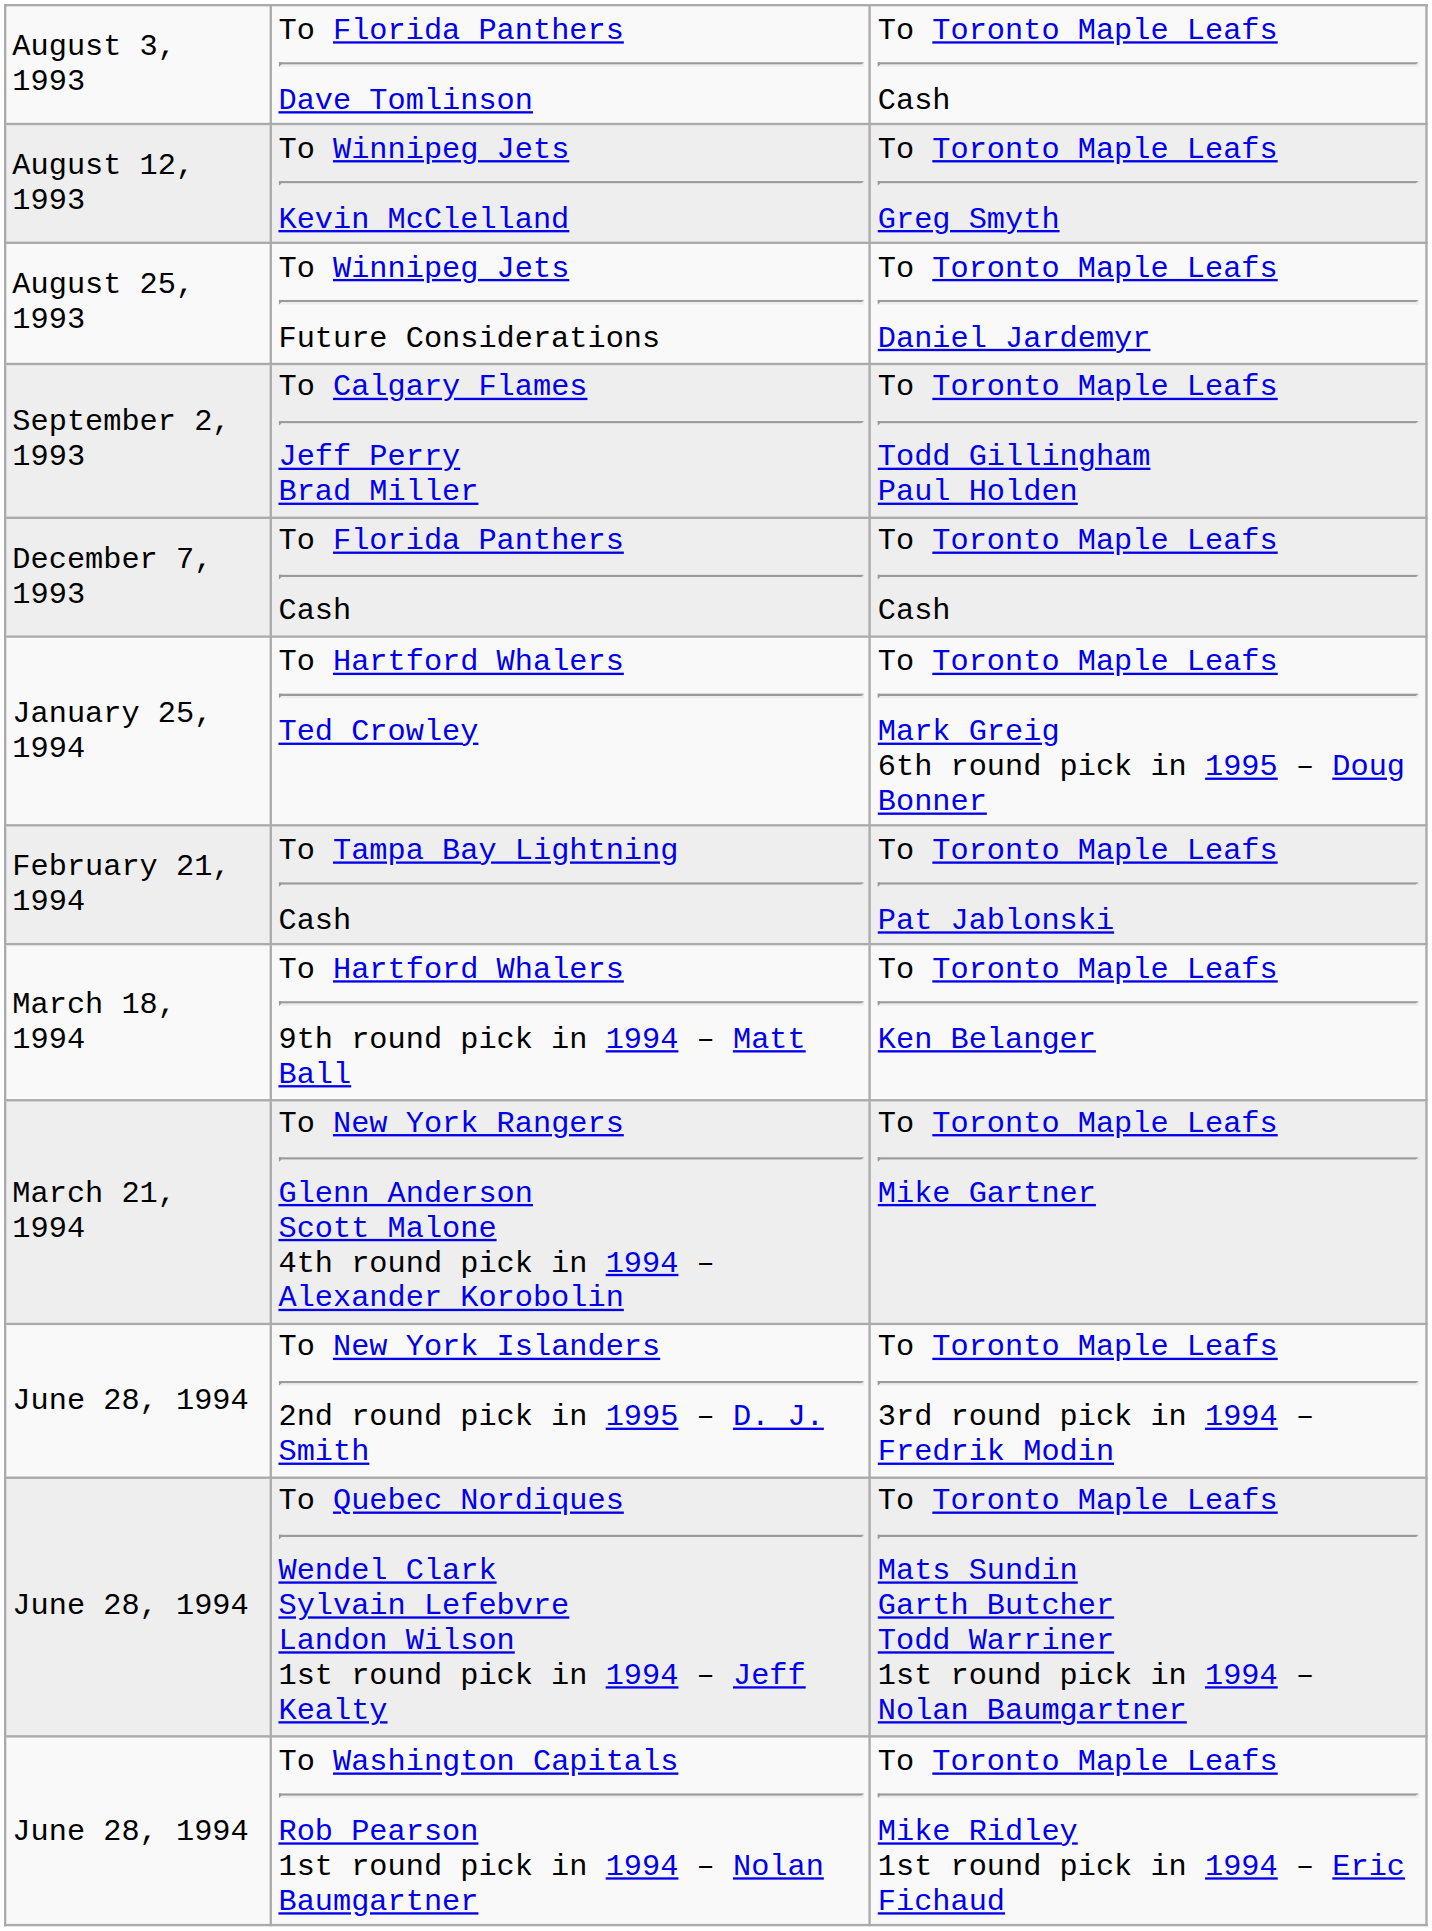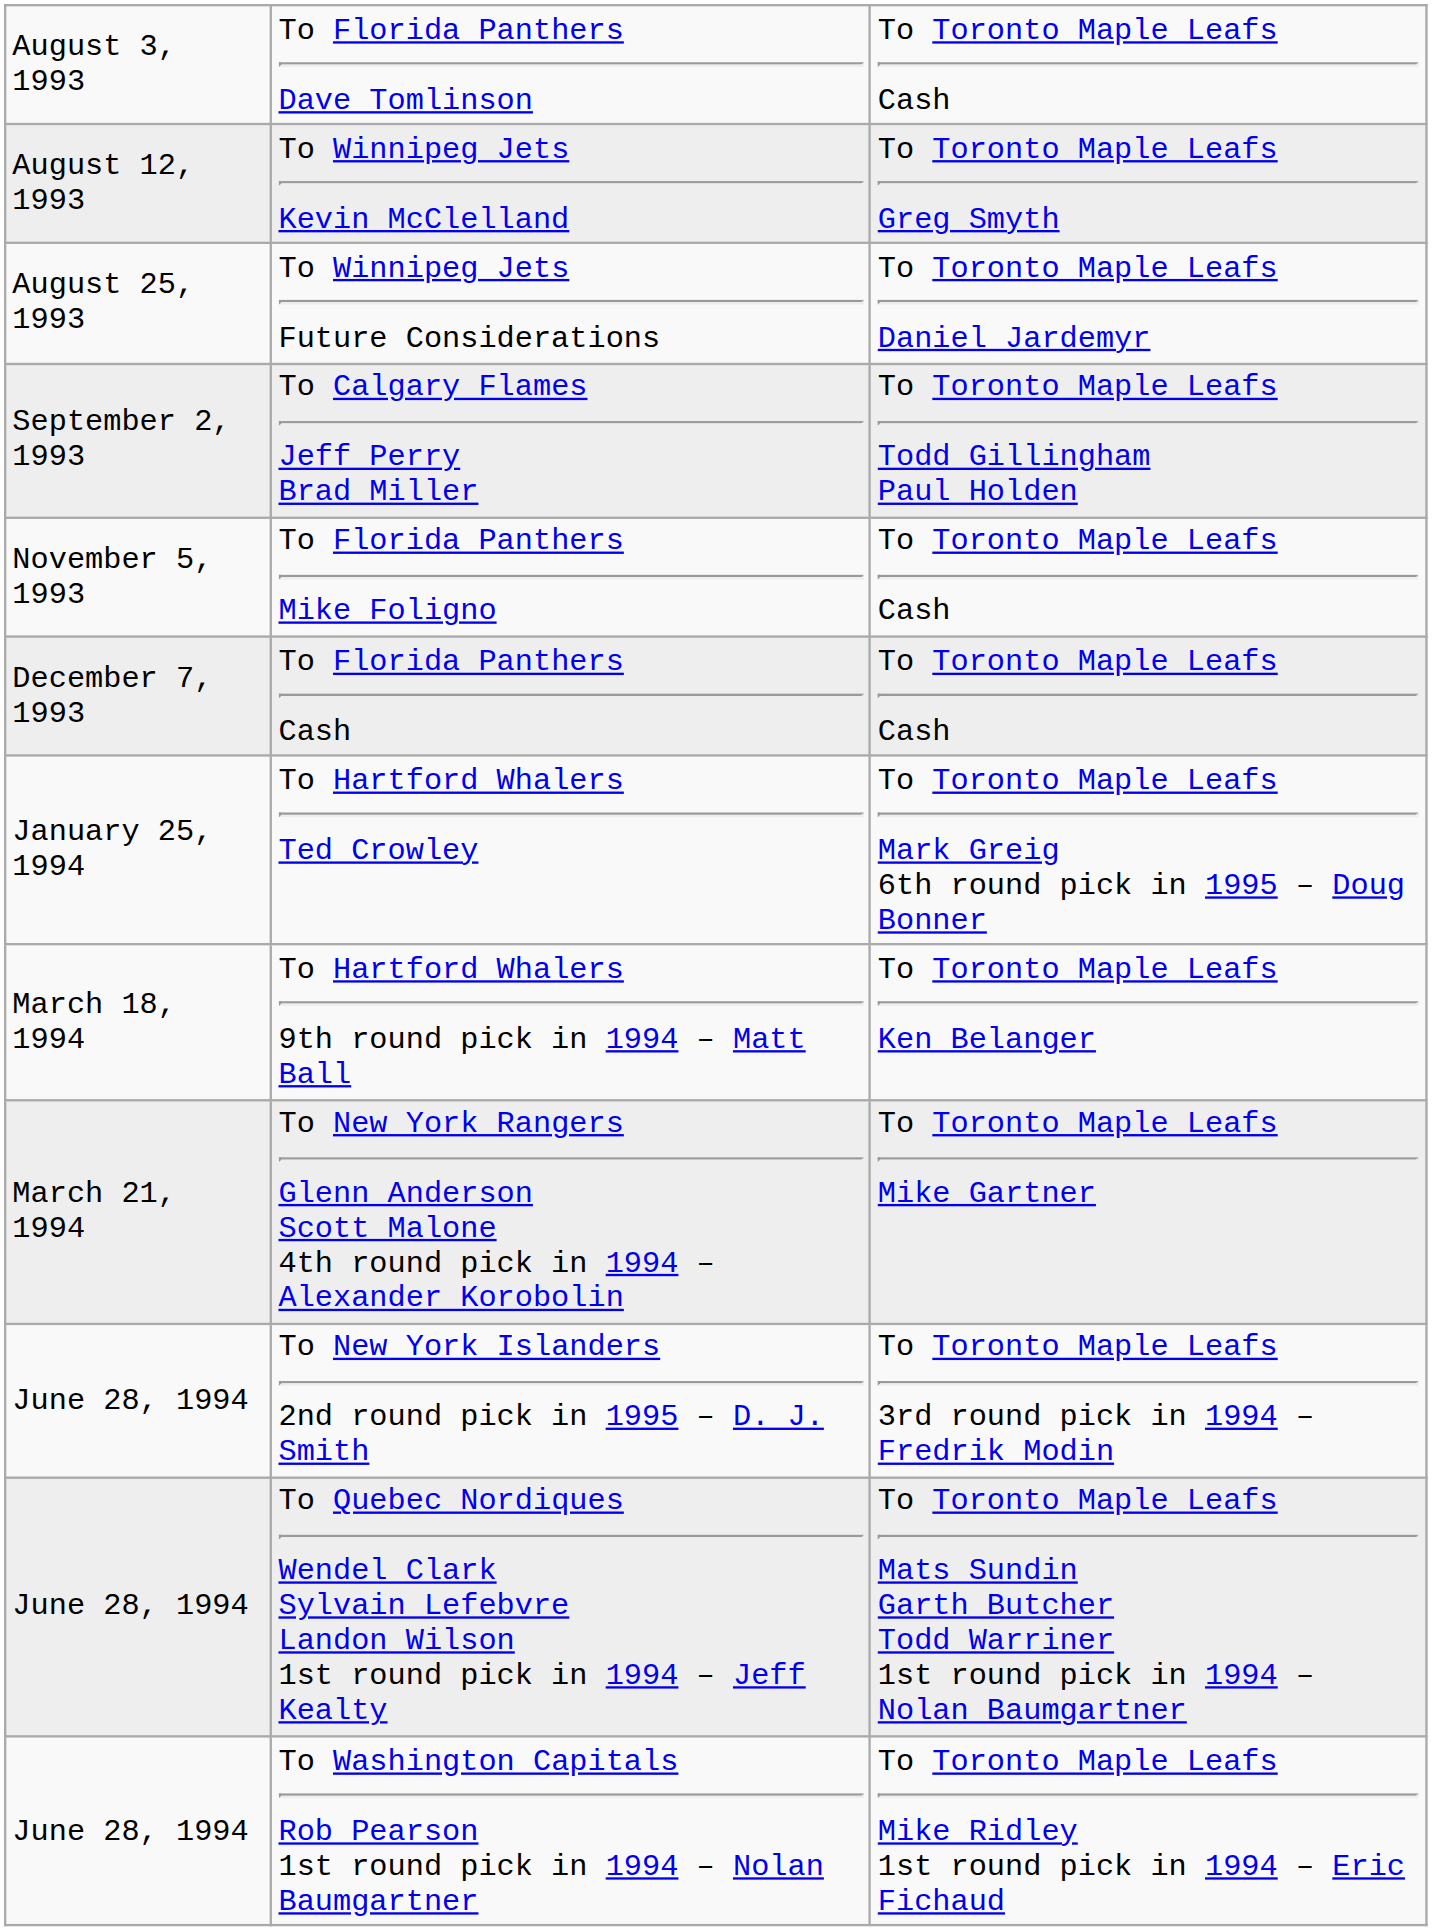+ row: November 5, 1993 | To Florida Panthers Mike Foligno | To Toronto Maple Leafs Cash
- row: February 21, 1994 | To Tampa Bay Lightning Cash | To Toronto Maple Leafs Pat Jablonski
